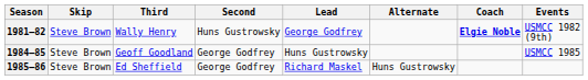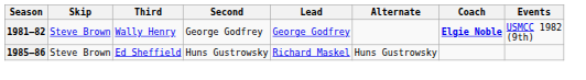1981–82 | Second: Huns Gustrowsky -> George Godfrey
- row: 1984–85 | Steve Brown | Geoff Goodland | George Godfrey | Huns Gustrowsky | USMCC 1985
1985–86 | Second: George Godfrey -> Huns Gustrowsky
